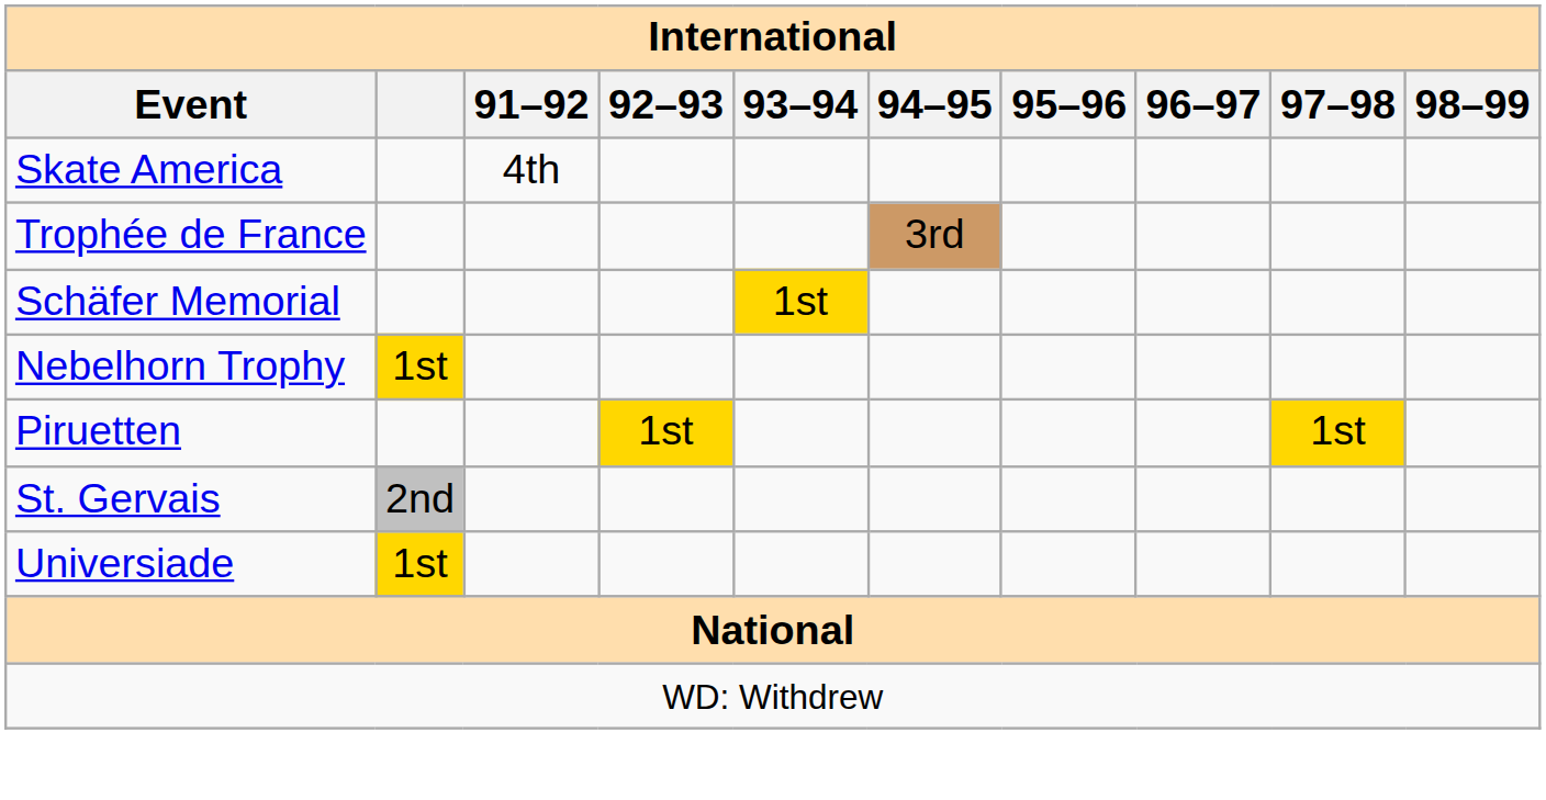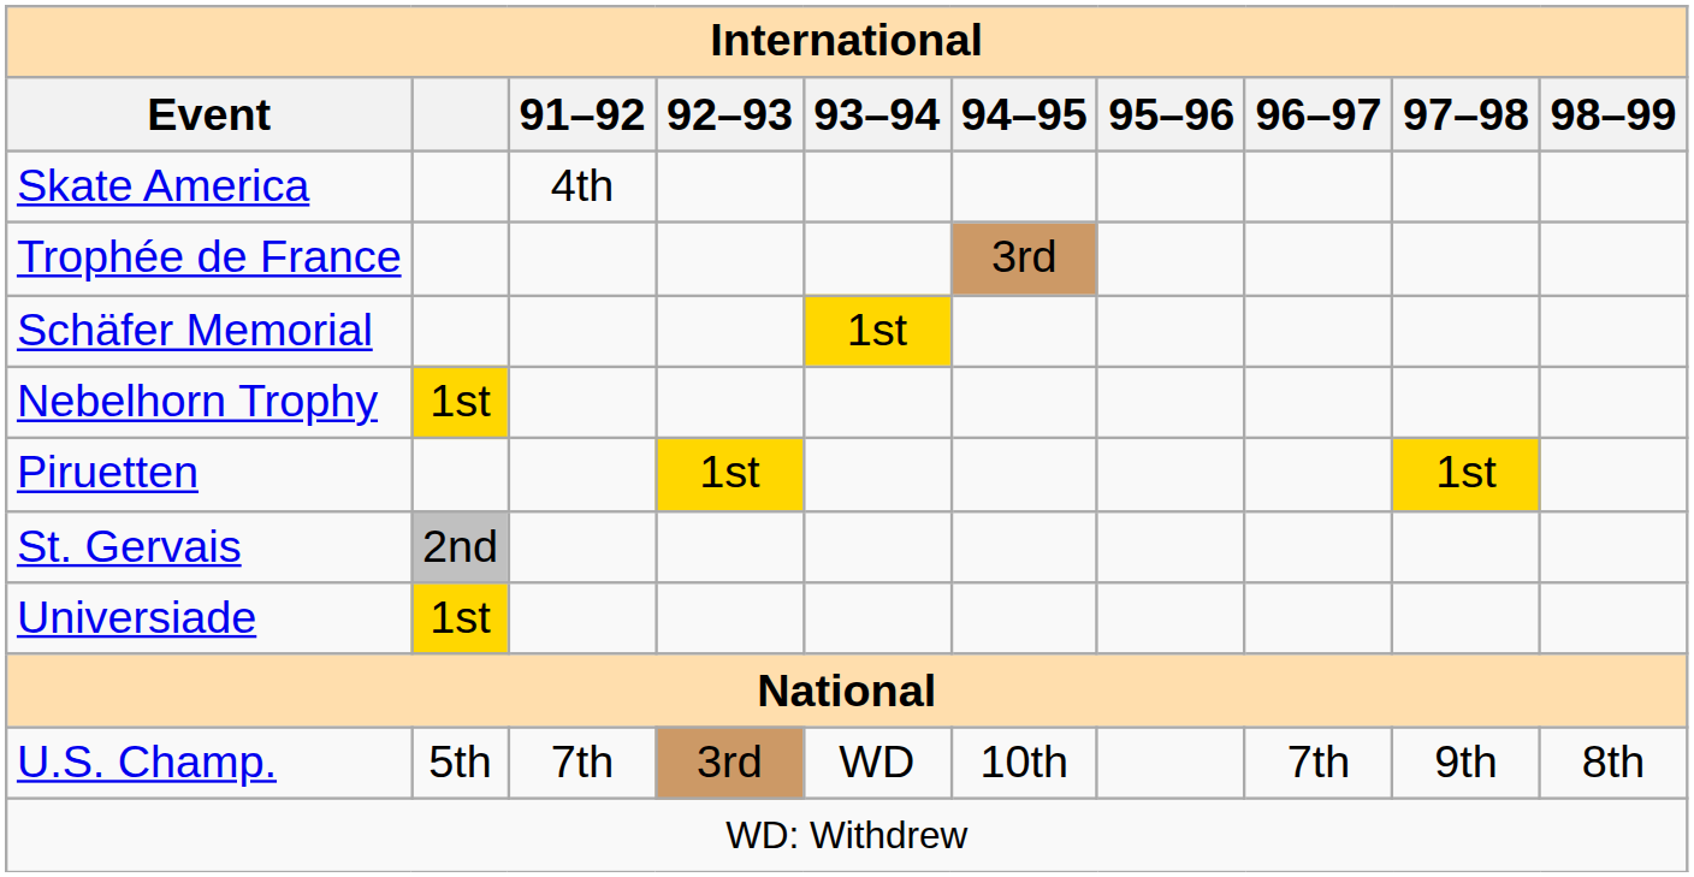+ row: U.S. Champ. | 5th | 7th | 3rd | WD | 10th | 7th | 9th | 8th
